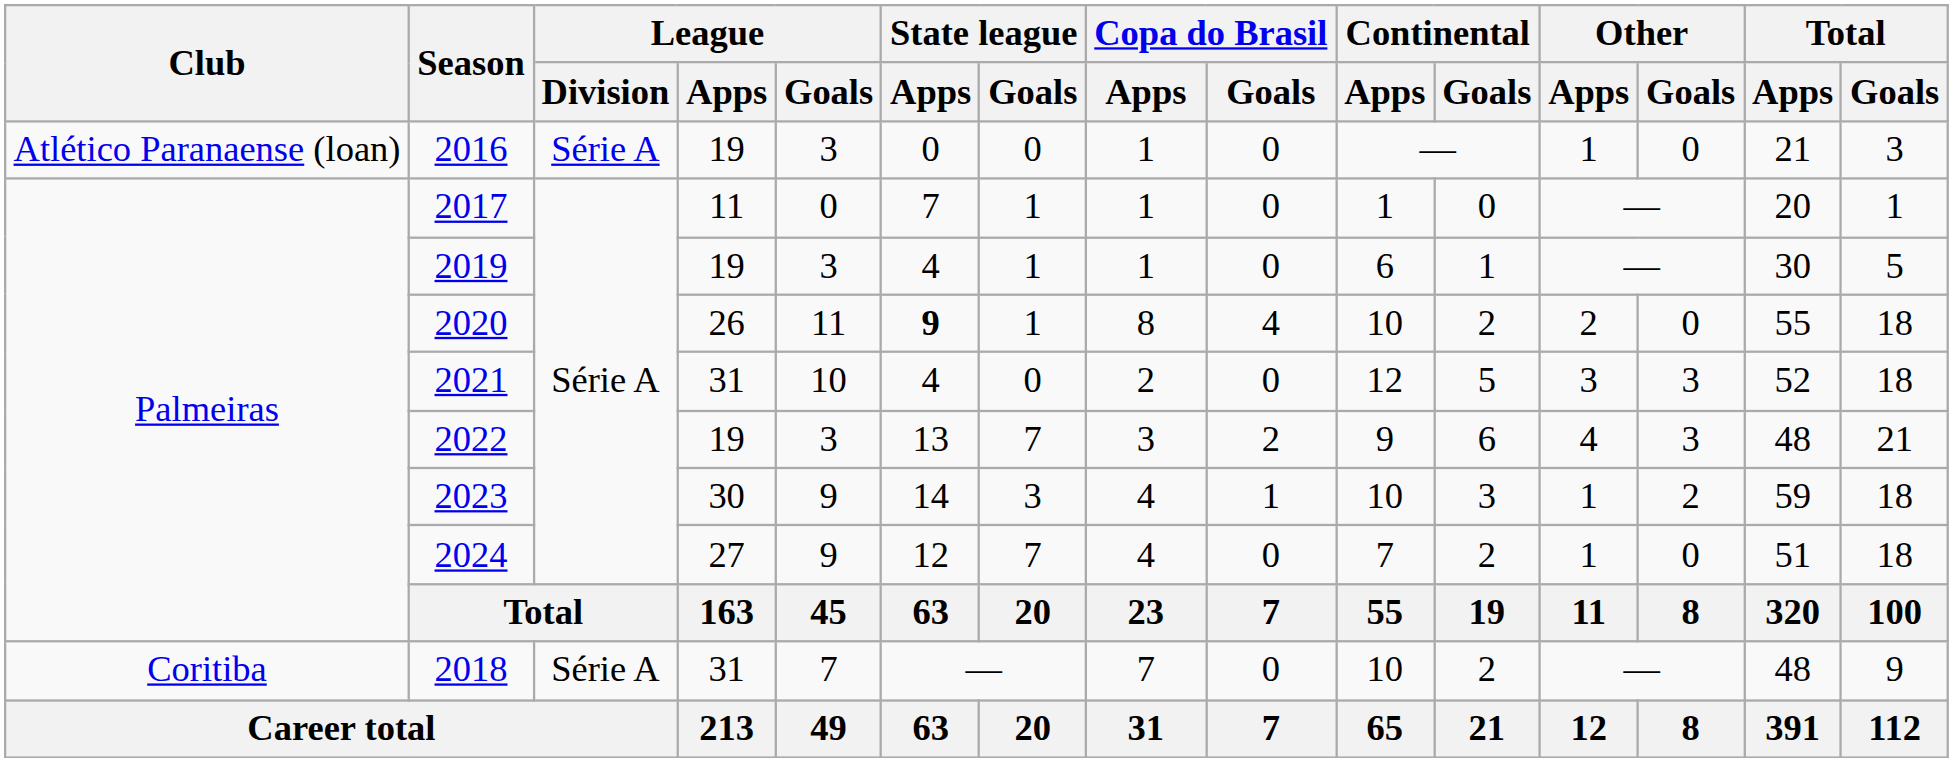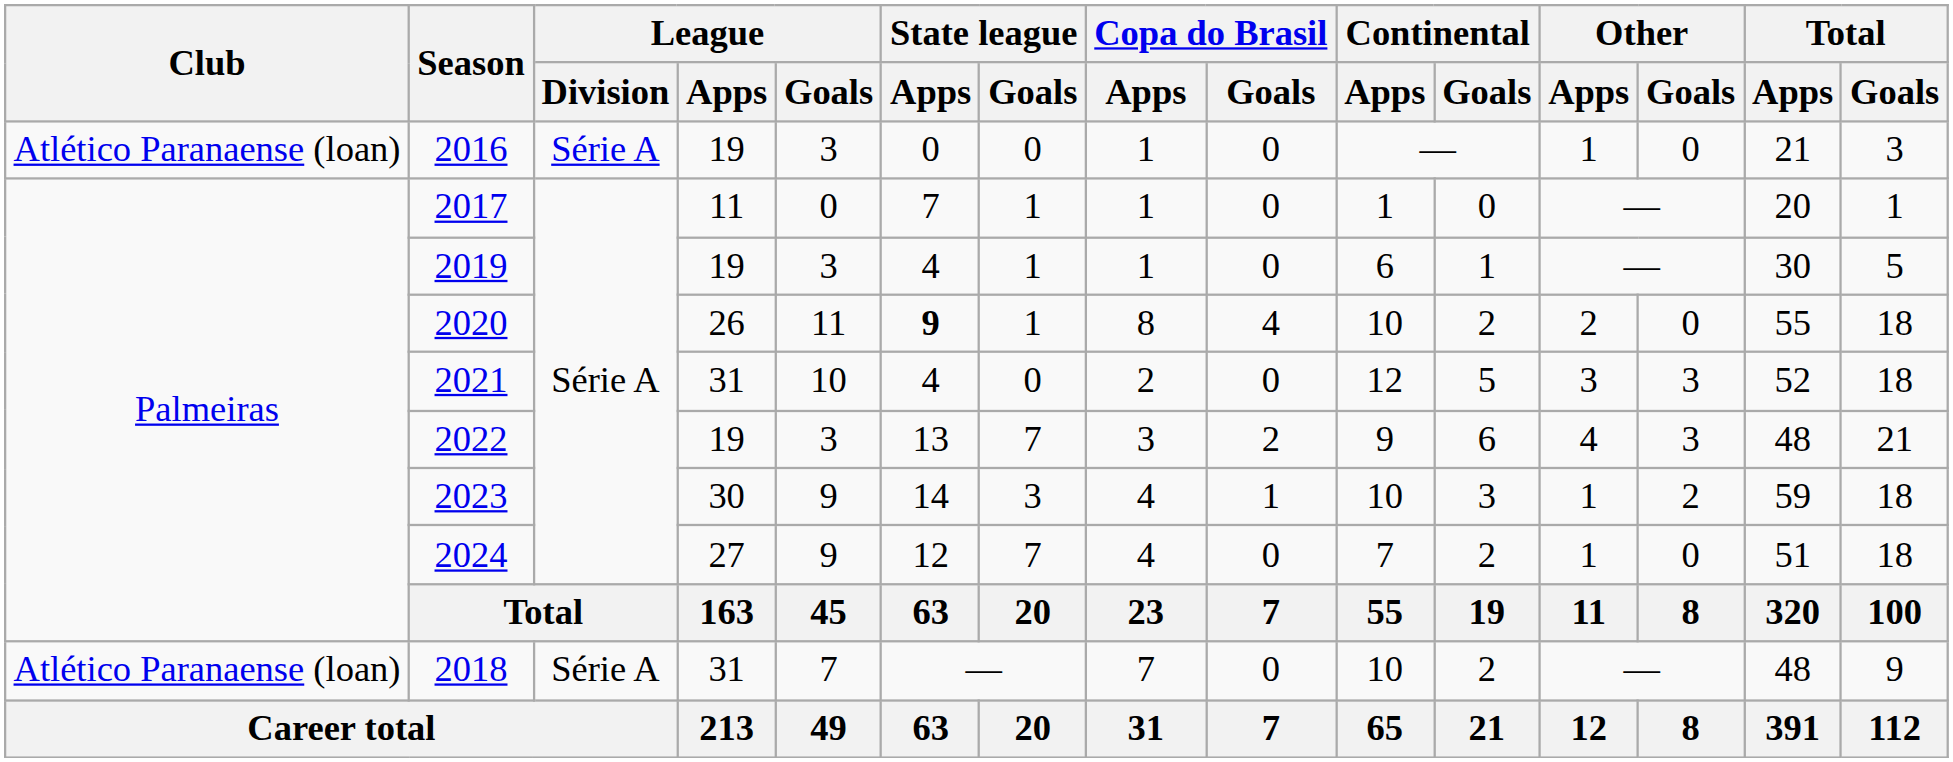2018 | Club: Coritiba -> Atlético Paranaense (loan)
